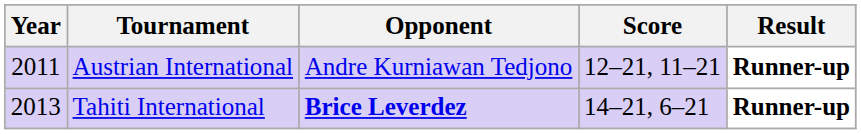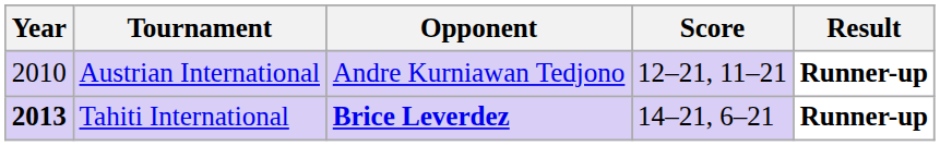Austrian International | Year: 2011 -> 2010
Tahiti International | Year: normal -> bold
